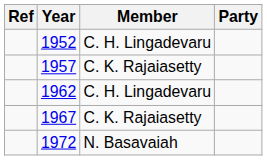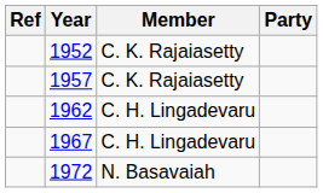1952 | Member: C. H. Lingadevaru -> C. K. Rajaiasetty
1967 | Member: C. K. Rajaiasetty -> C. H. Lingadevaru
